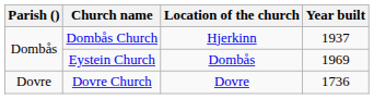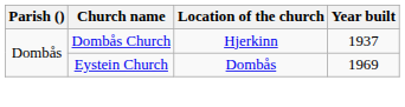- row: Dovre | Dovre Church | Dovre | 1736
